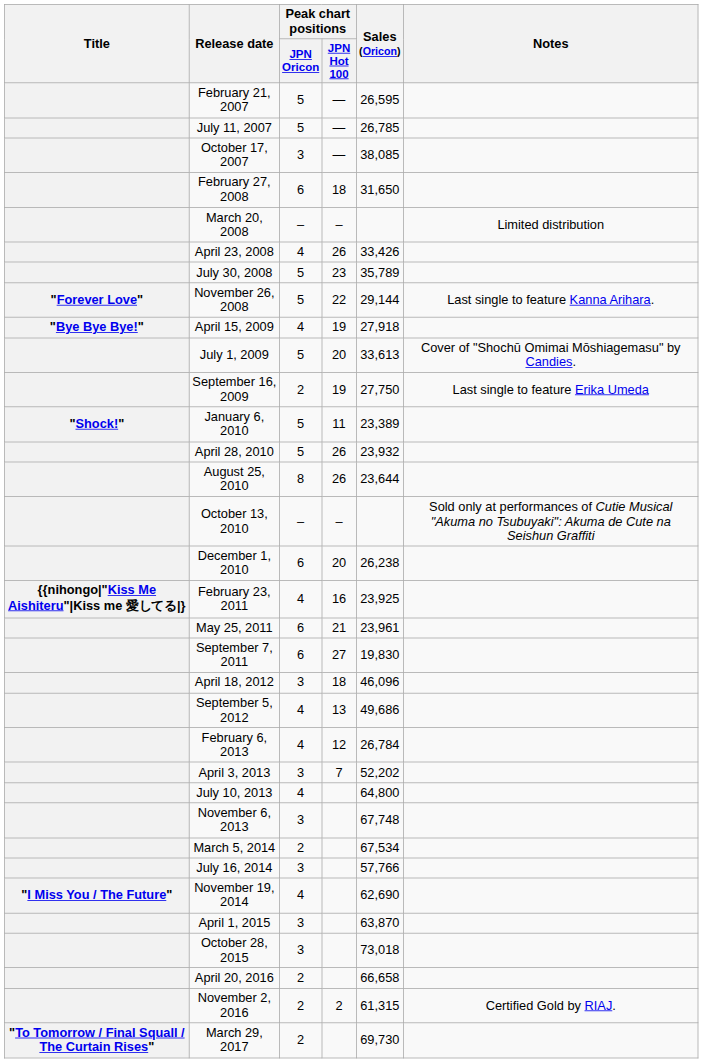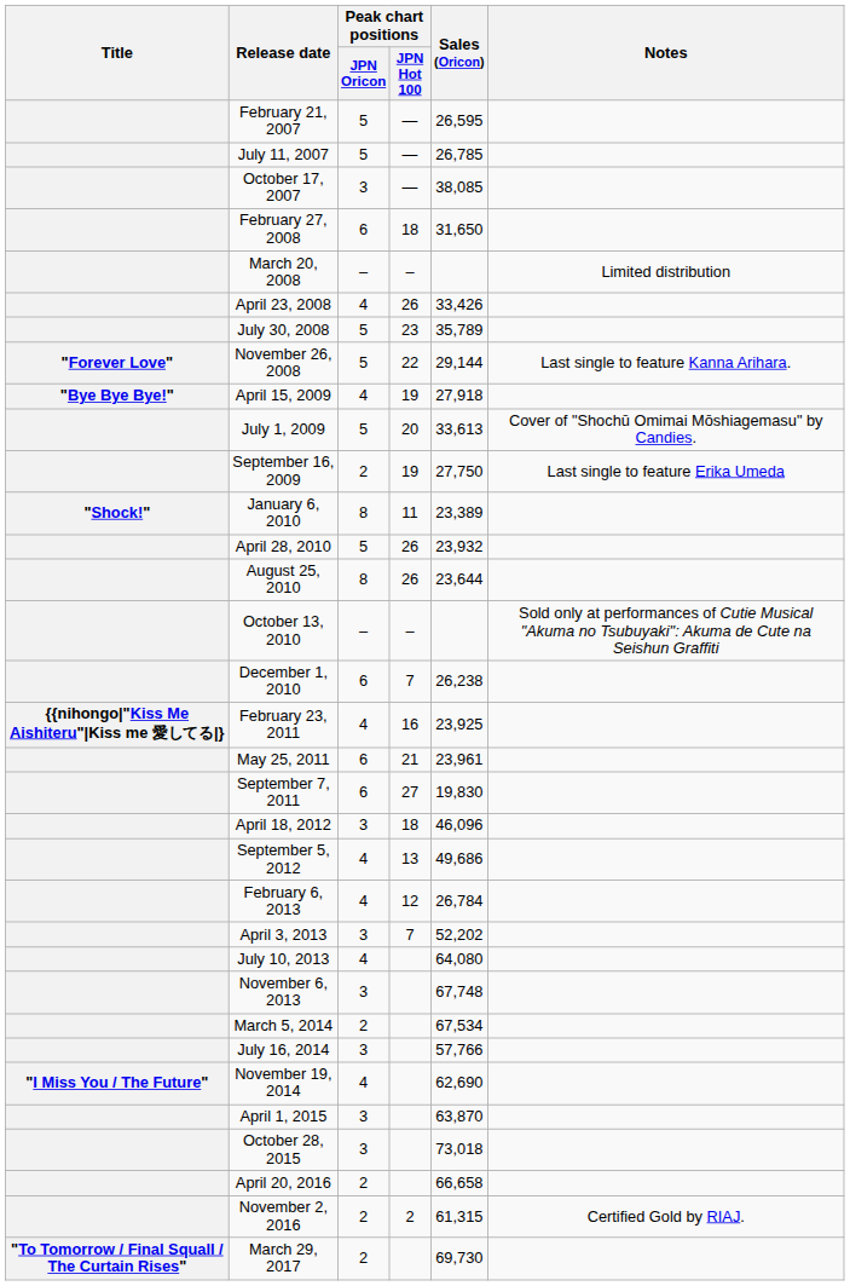January 6, 2010 | Peak chart positions / JPN Oricon: 5 -> 8
December 1, 2010 | Peak chart positions / JPN Hot 100: 20 -> 7
July 10, 2013 | Sales (Oricon): 64,800 -> 64,080
